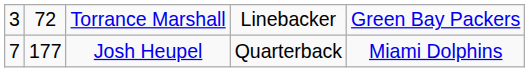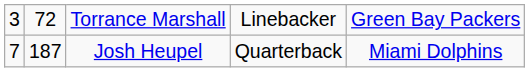Josh Heupel | column 2: 177 -> 187
